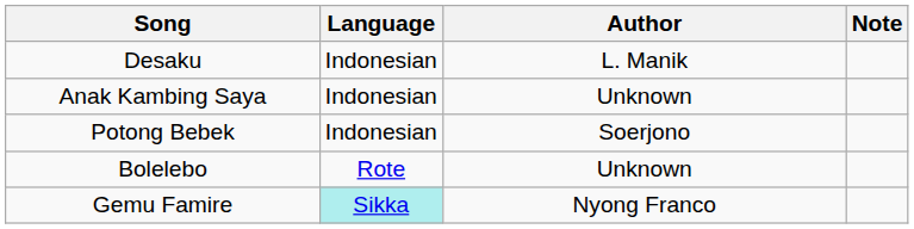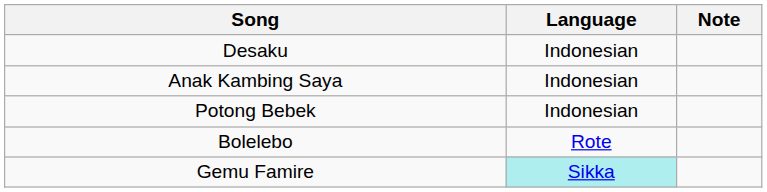- column: Author | L. Manik | Unknown | Soerjono | Unknown | Nyong Franco
